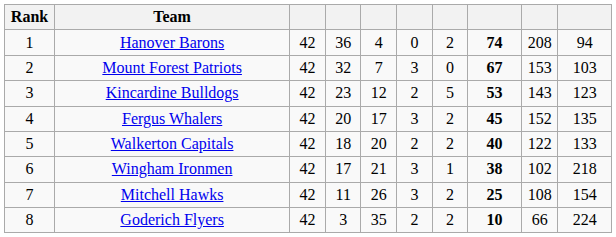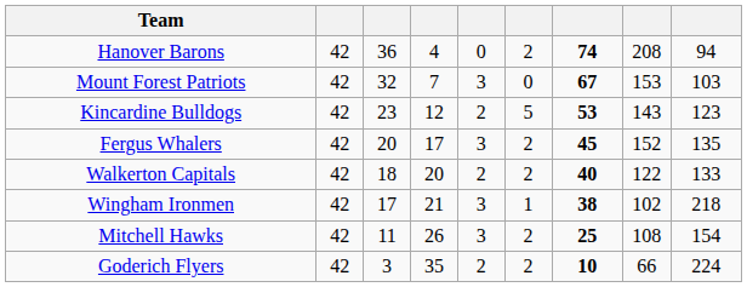- column: Rank | 1 | 2 | 3 | 4 | 5 | 6 | 7 | 8
